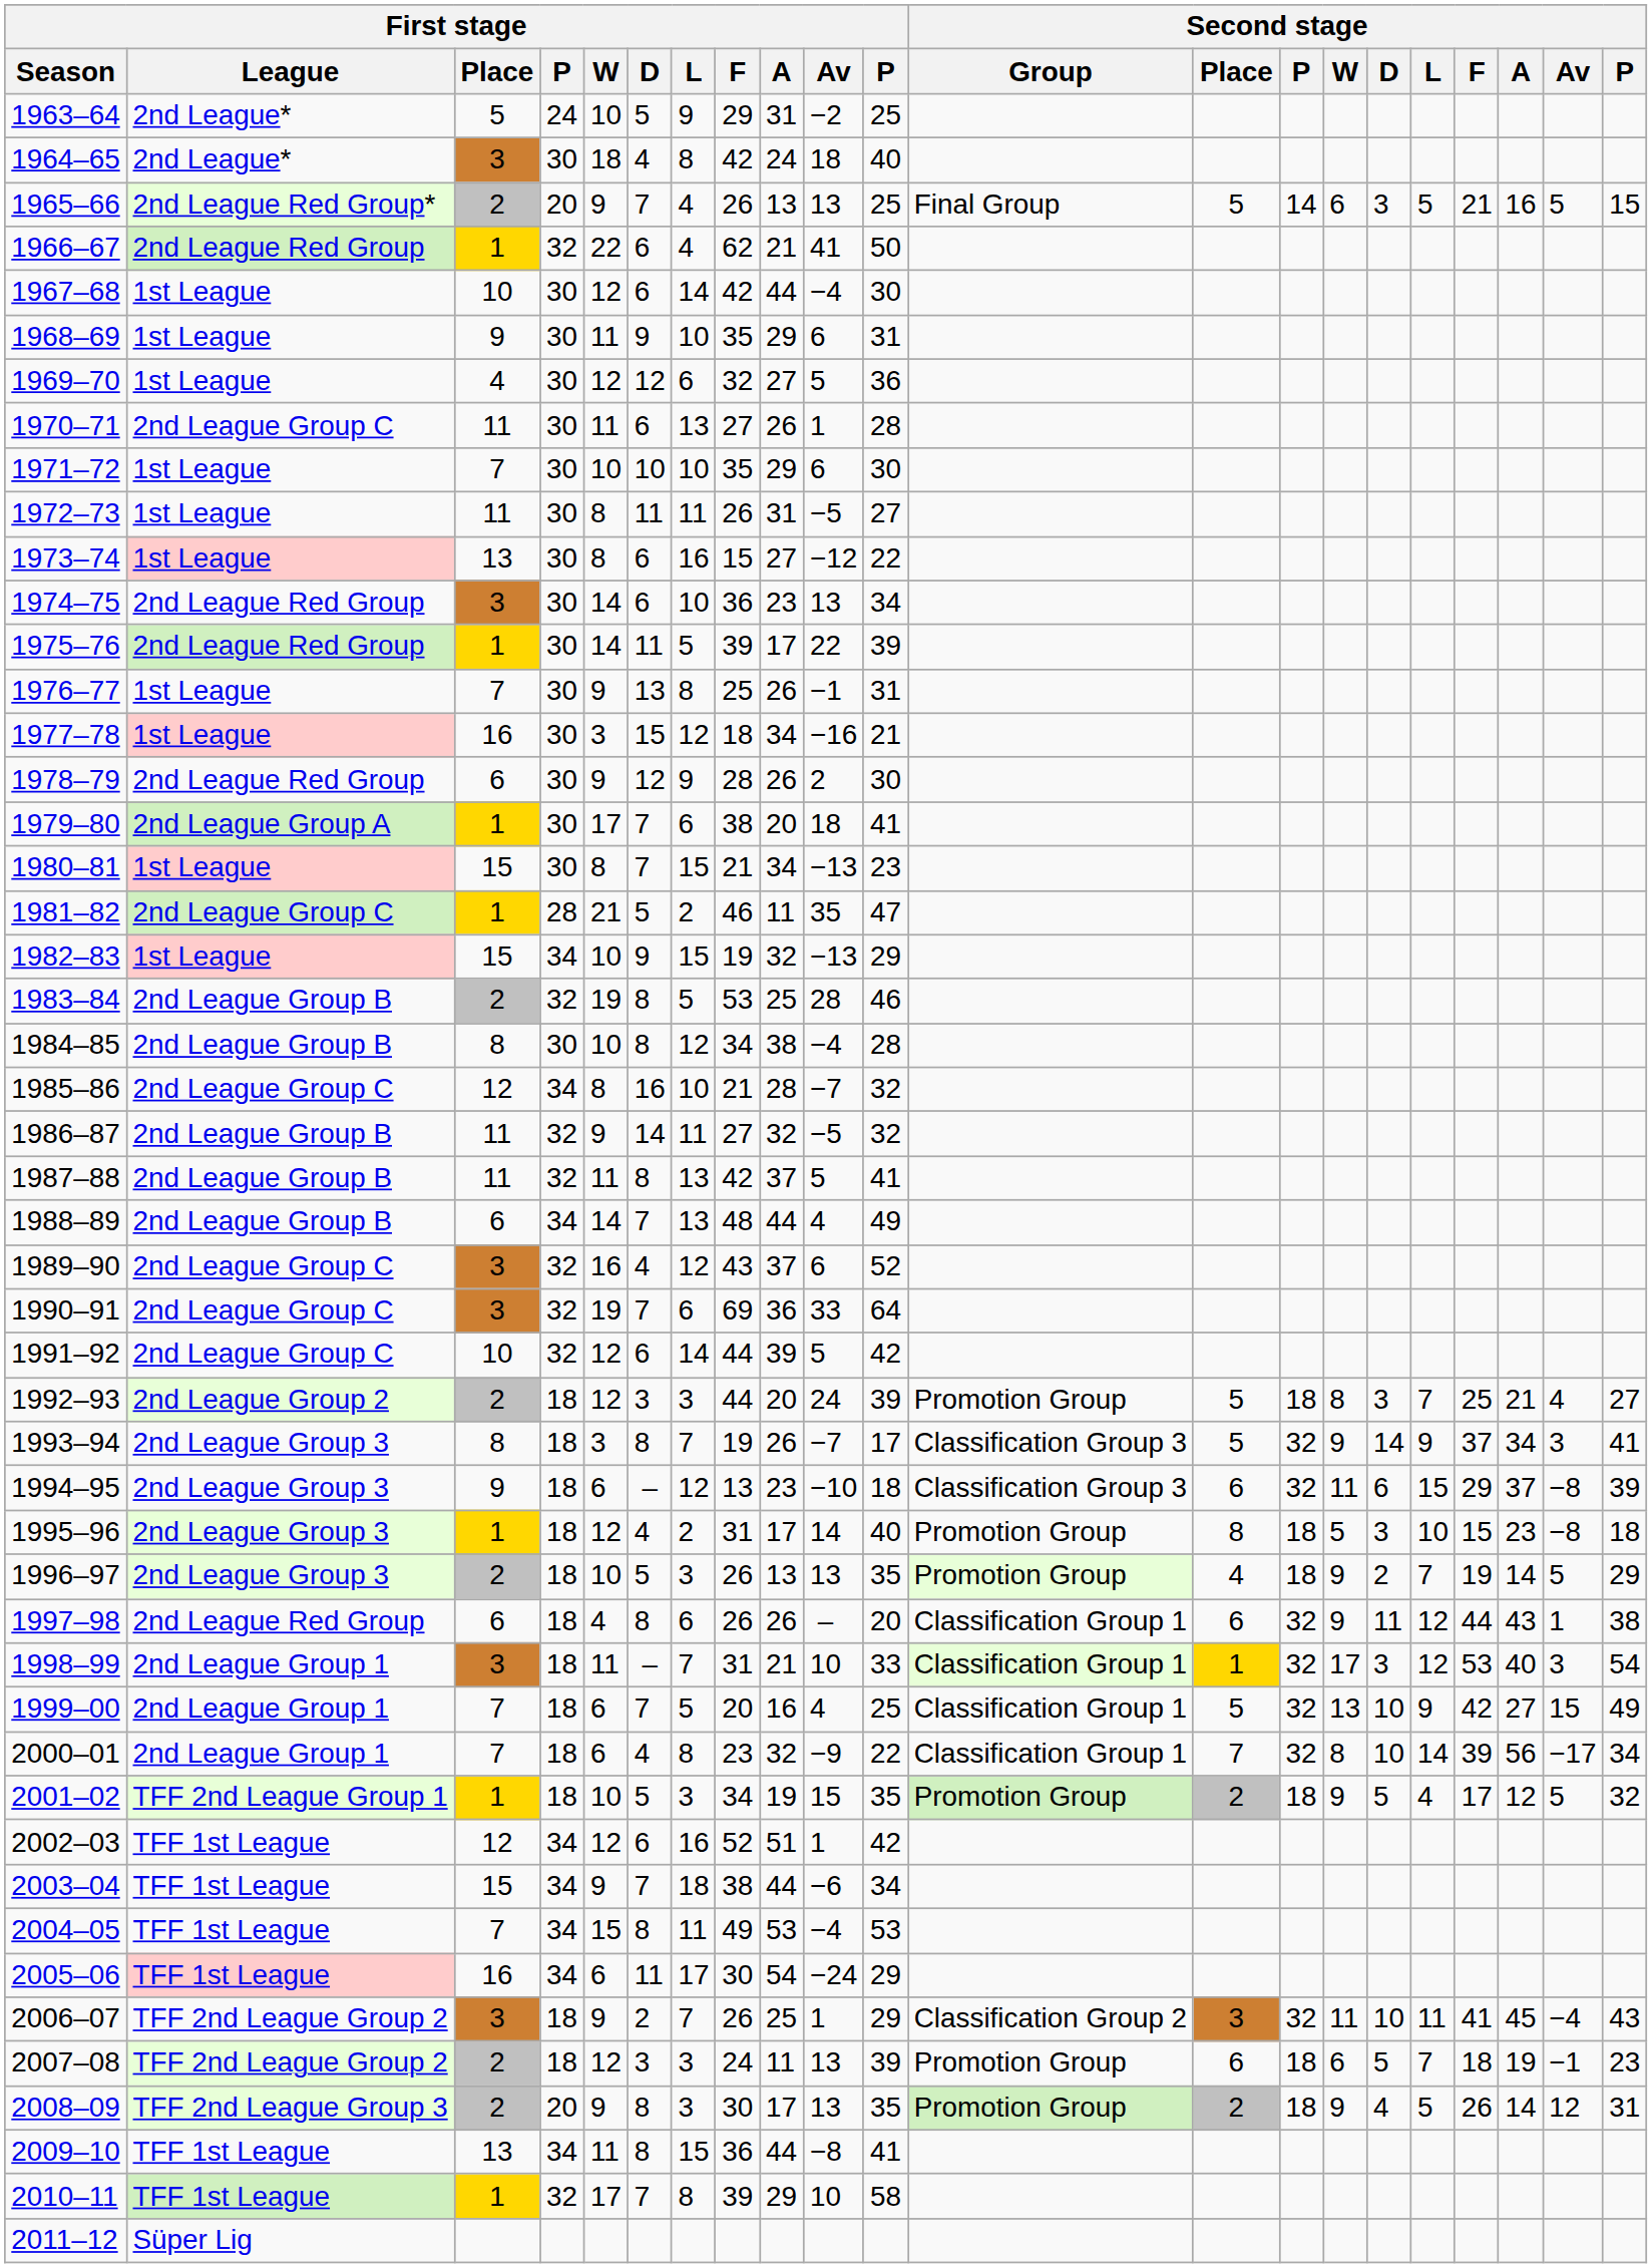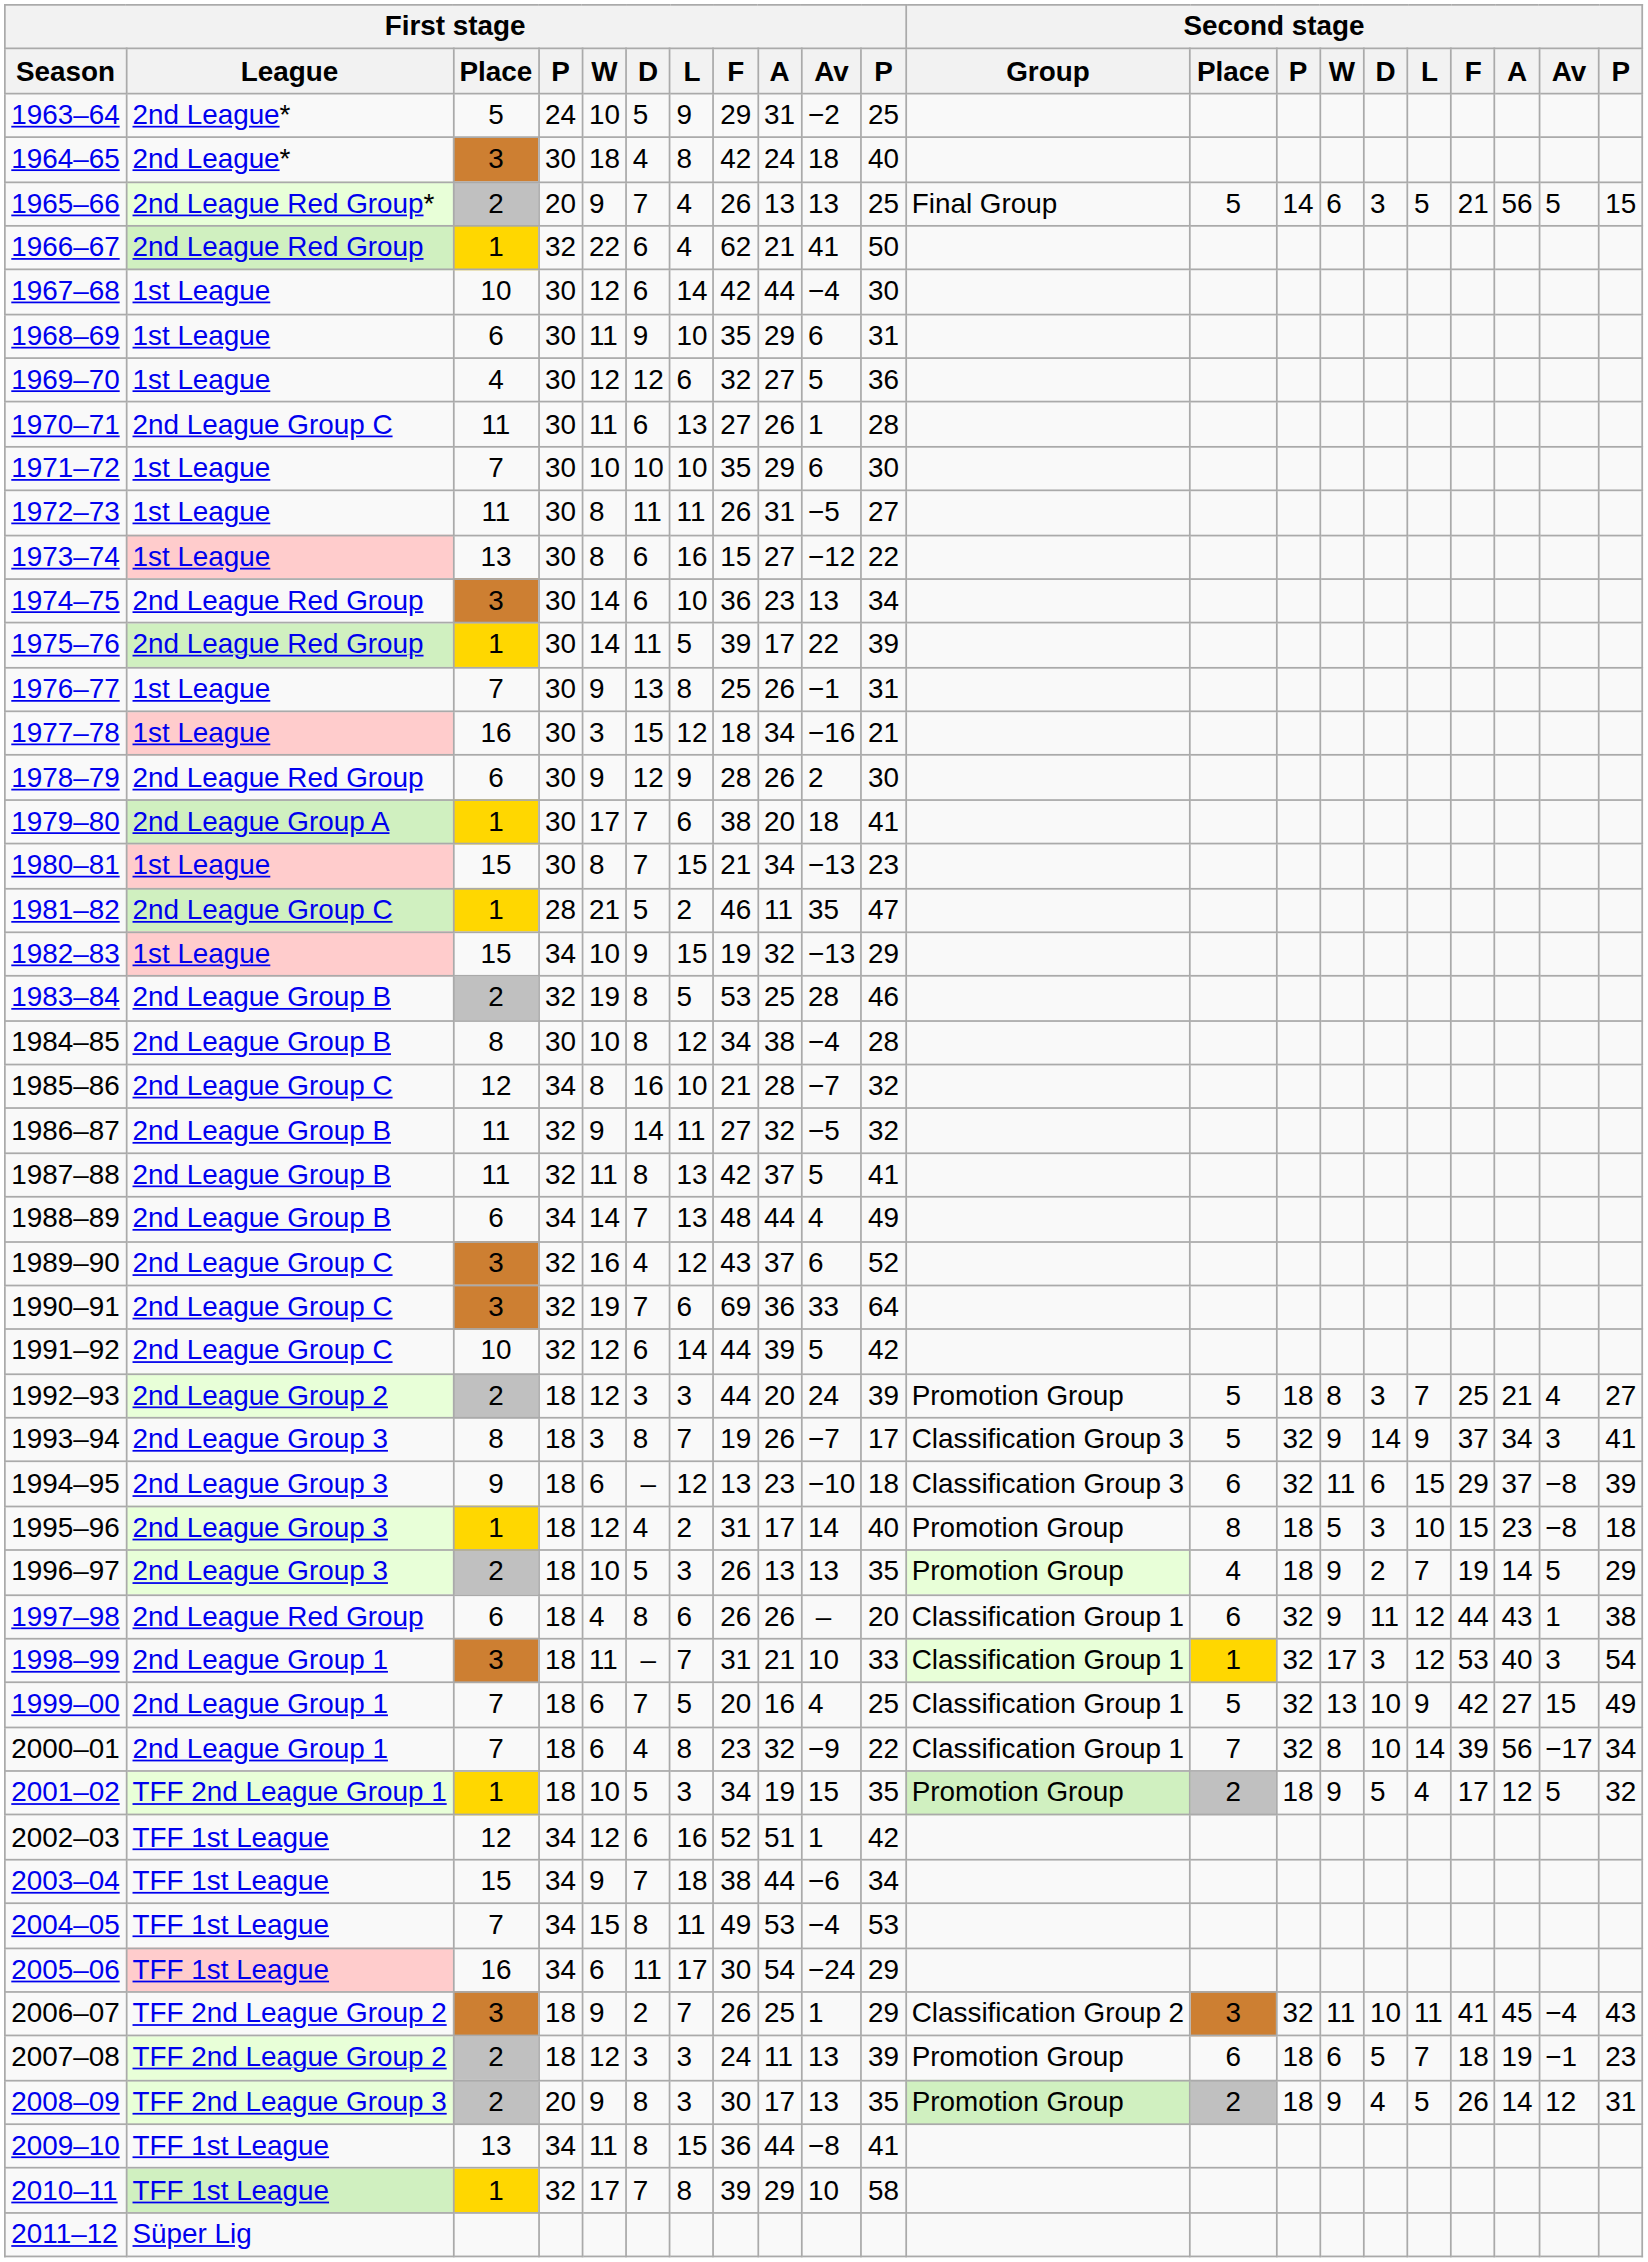1965–66 | Second stage / A: 16 -> 56
1968–69 | First stage / Place: 9 -> 6
